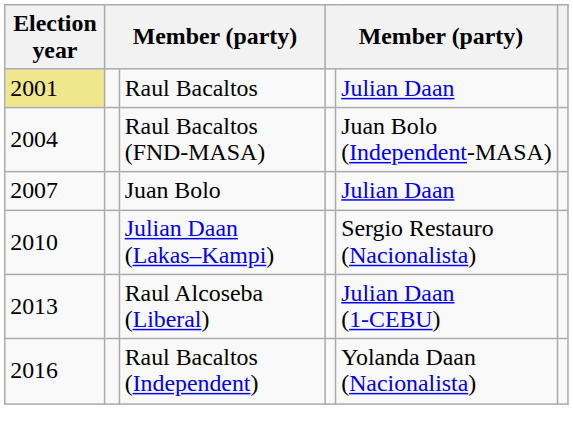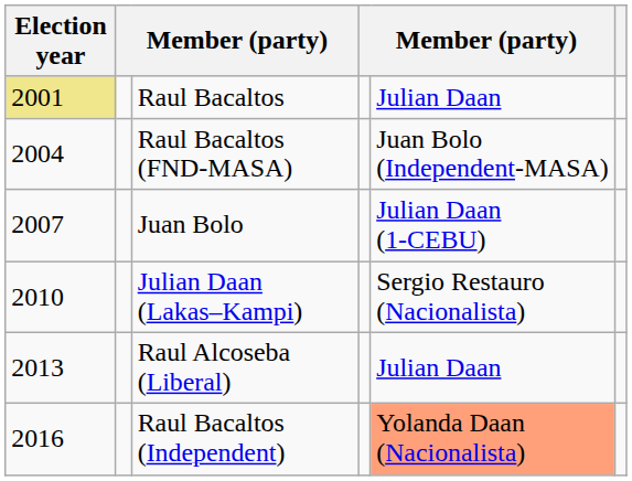Juan Bolo | column 5: Julian Daan -> Julian Daan (1-CEBU)
Raul Alcoseba (Liberal) | column 5: Julian Daan (1-CEBU) -> Julian Daan
Raul Bacaltos (Independent) | column 5: no background -> lightsalmon background
